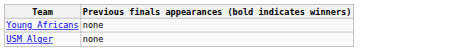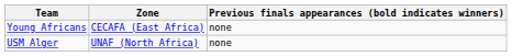+ column: Zone | CECAFA (East Africa) | UNAF (North Africa)
